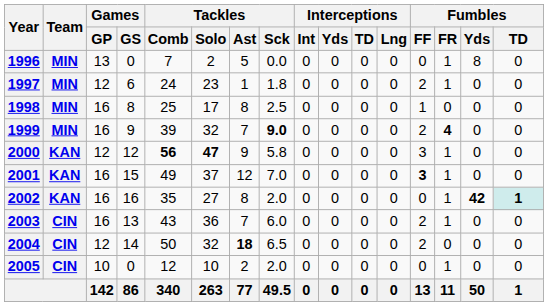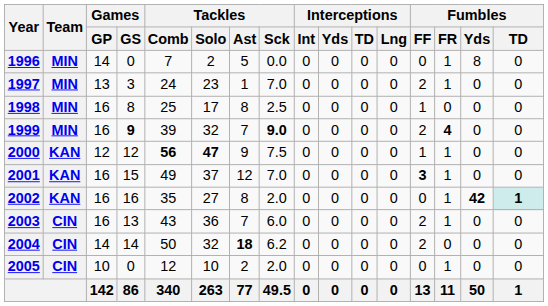1996 | Games / GP: 13 -> 14
1997 | Games / GP: 12 -> 13
1997 | Games / GS: 6 -> 3
1997 | Tackles / Sck: 1.8 -> 7.0
1999 | Games / GS: normal -> bold
2000 | Tackles / Sck: 5.8 -> 7.5
2000 | Fumbles / FF: 3 -> 1
2004 | Games / GP: 12 -> 14
2004 | Tackles / Sck: 6.5 -> 6.2
